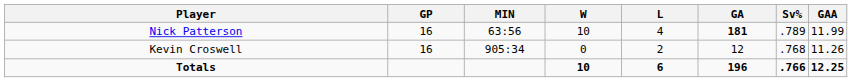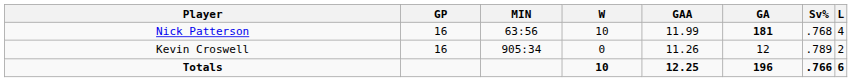columns swapped: L <-> GAA
Nick Patterson | Sv%: .789 -> .768
Kevin Croswell | Sv%: .768 -> .789
